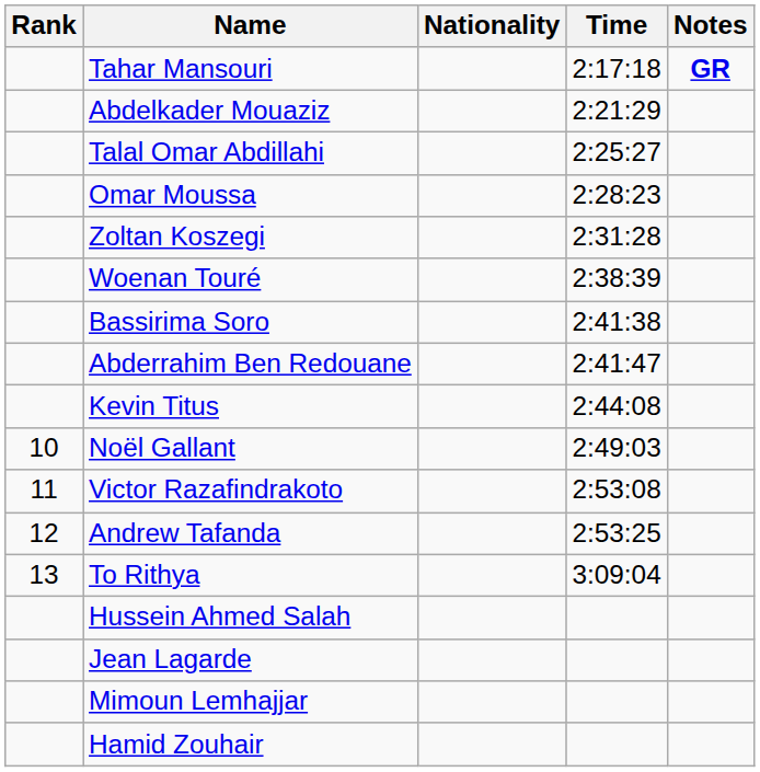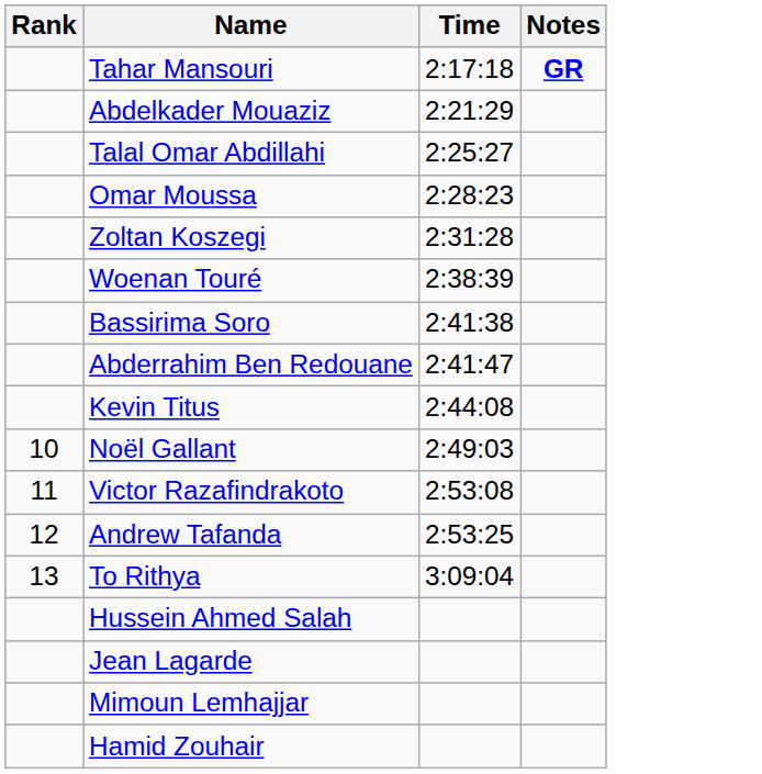- column: Nationality
